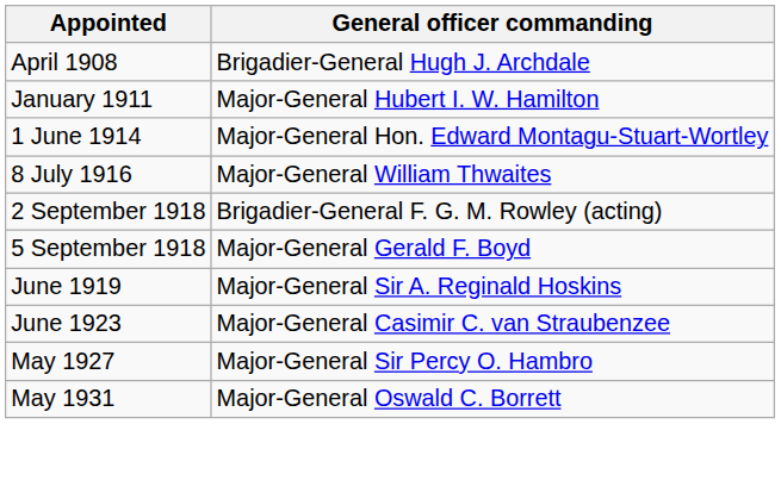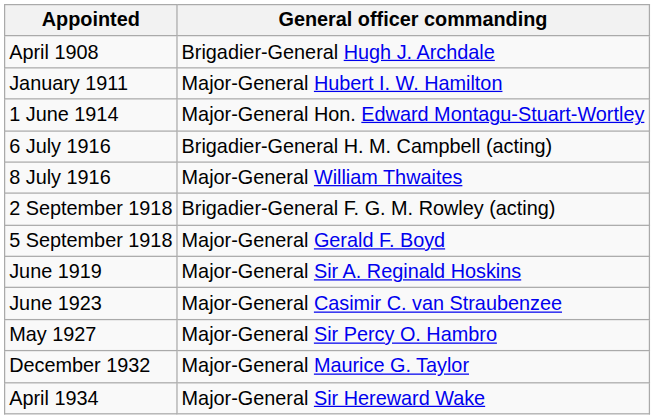+ row: 6 July 1916 | Brigadier-General H. M. Campbell (acting)
- row: May 1931 | Major-General Oswald C. Borrett
+ row: December 1932 | Major-General Maurice G. Taylor
+ row: April 1934 | Major-General Sir Hereward Wake
